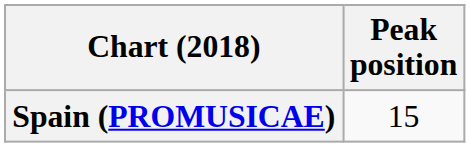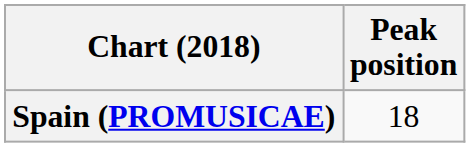Spain (PROMUSICAE) | Peak position: 15 -> 18
